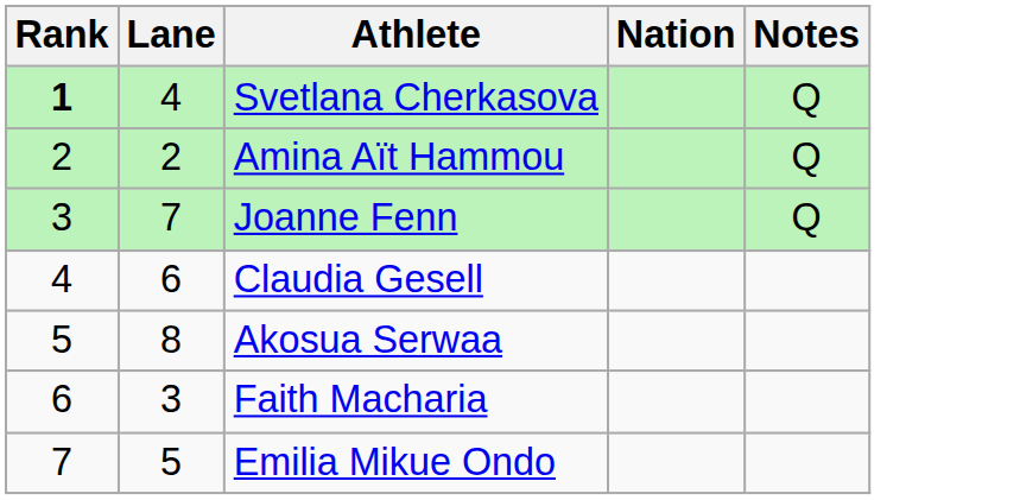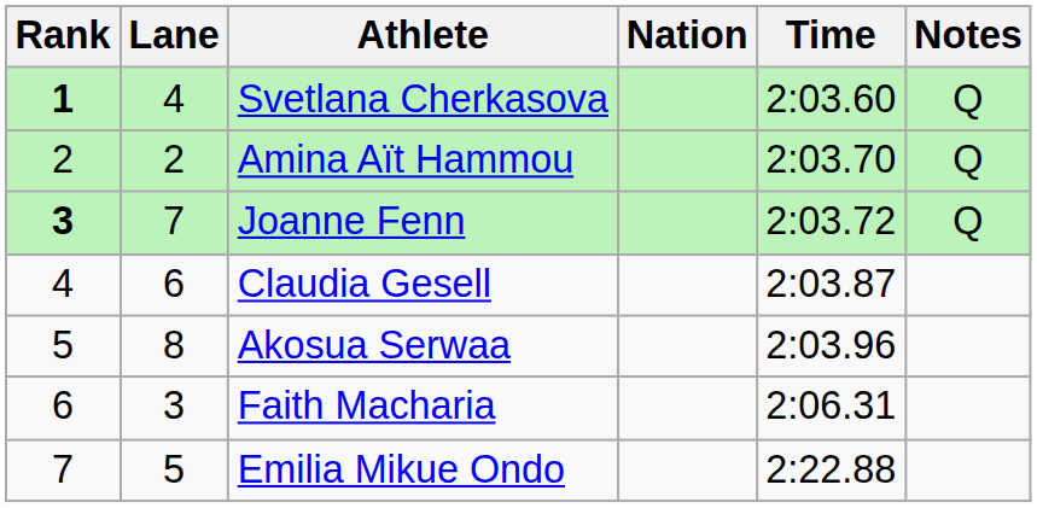+ column: Time | 2:03.60 | 2:03.70 | 2:03.72 | 2:03.87 | 2:03.96 | 2:06.31 | 2:22.88
Joanne Fenn | Rank: normal -> bold
